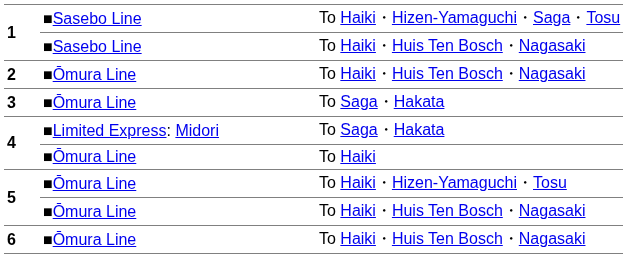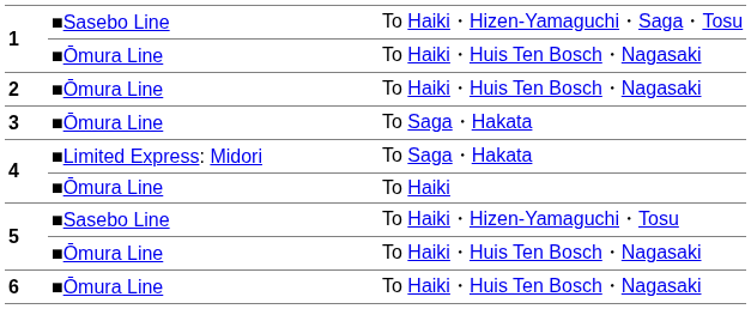1 / To Haiki・Huis Ten Bosch・Nagasaki | column 2: ■Sasebo Line -> ■Ōmura Line
5 / To Haiki・Hizen-Yamaguchi・Tosu | column 2: ■Ōmura Line -> ■Sasebo Line
